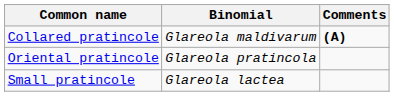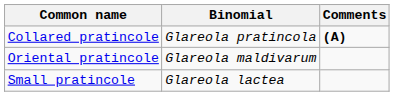Collared pratincole | Binomial: Glareola maldivarum -> Glareola pratincola
Oriental pratincole | Binomial: Glareola pratincola -> Glareola maldivarum
